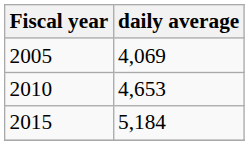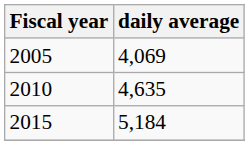2010 | daily average: 4,653 -> 4,635
